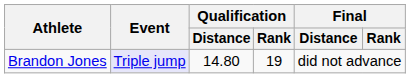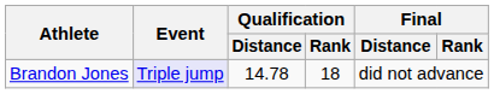Brandon Jones | Qualification / Distance: 14.80 -> 14.78
Brandon Jones | Qualification / Rank: 19 -> 18
